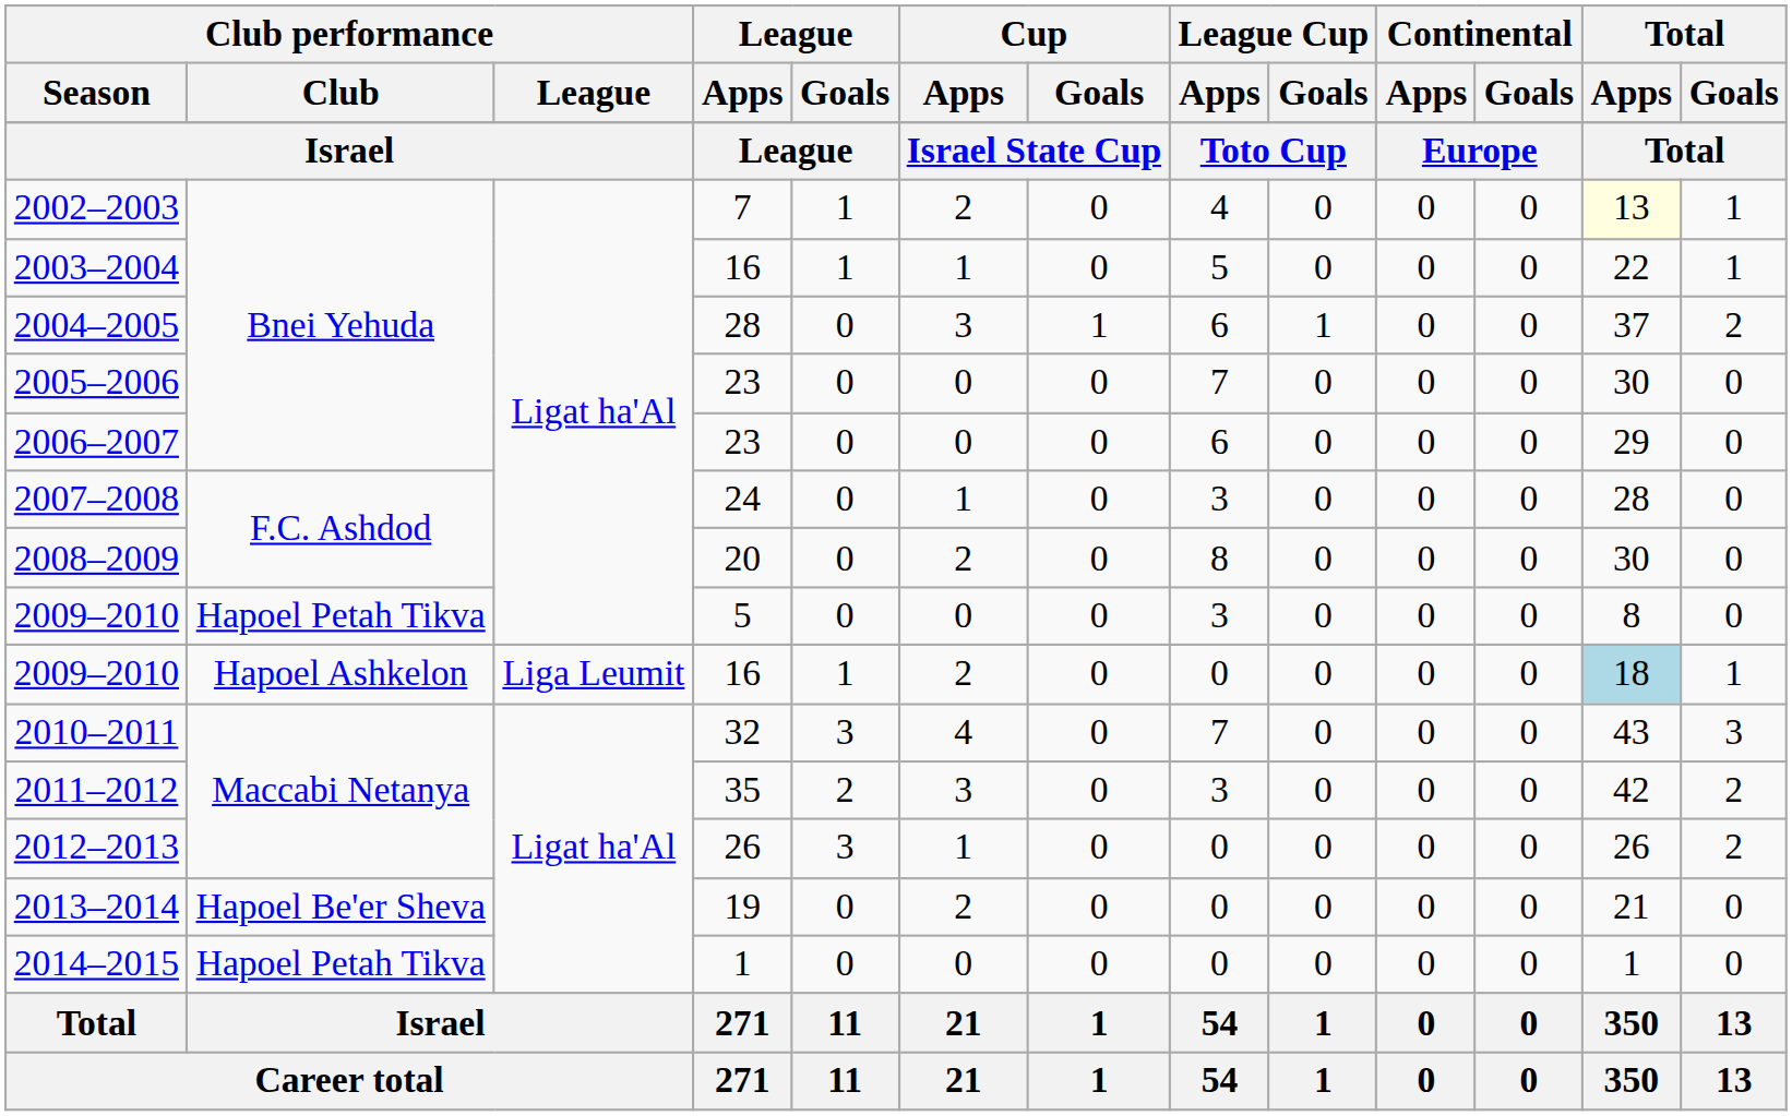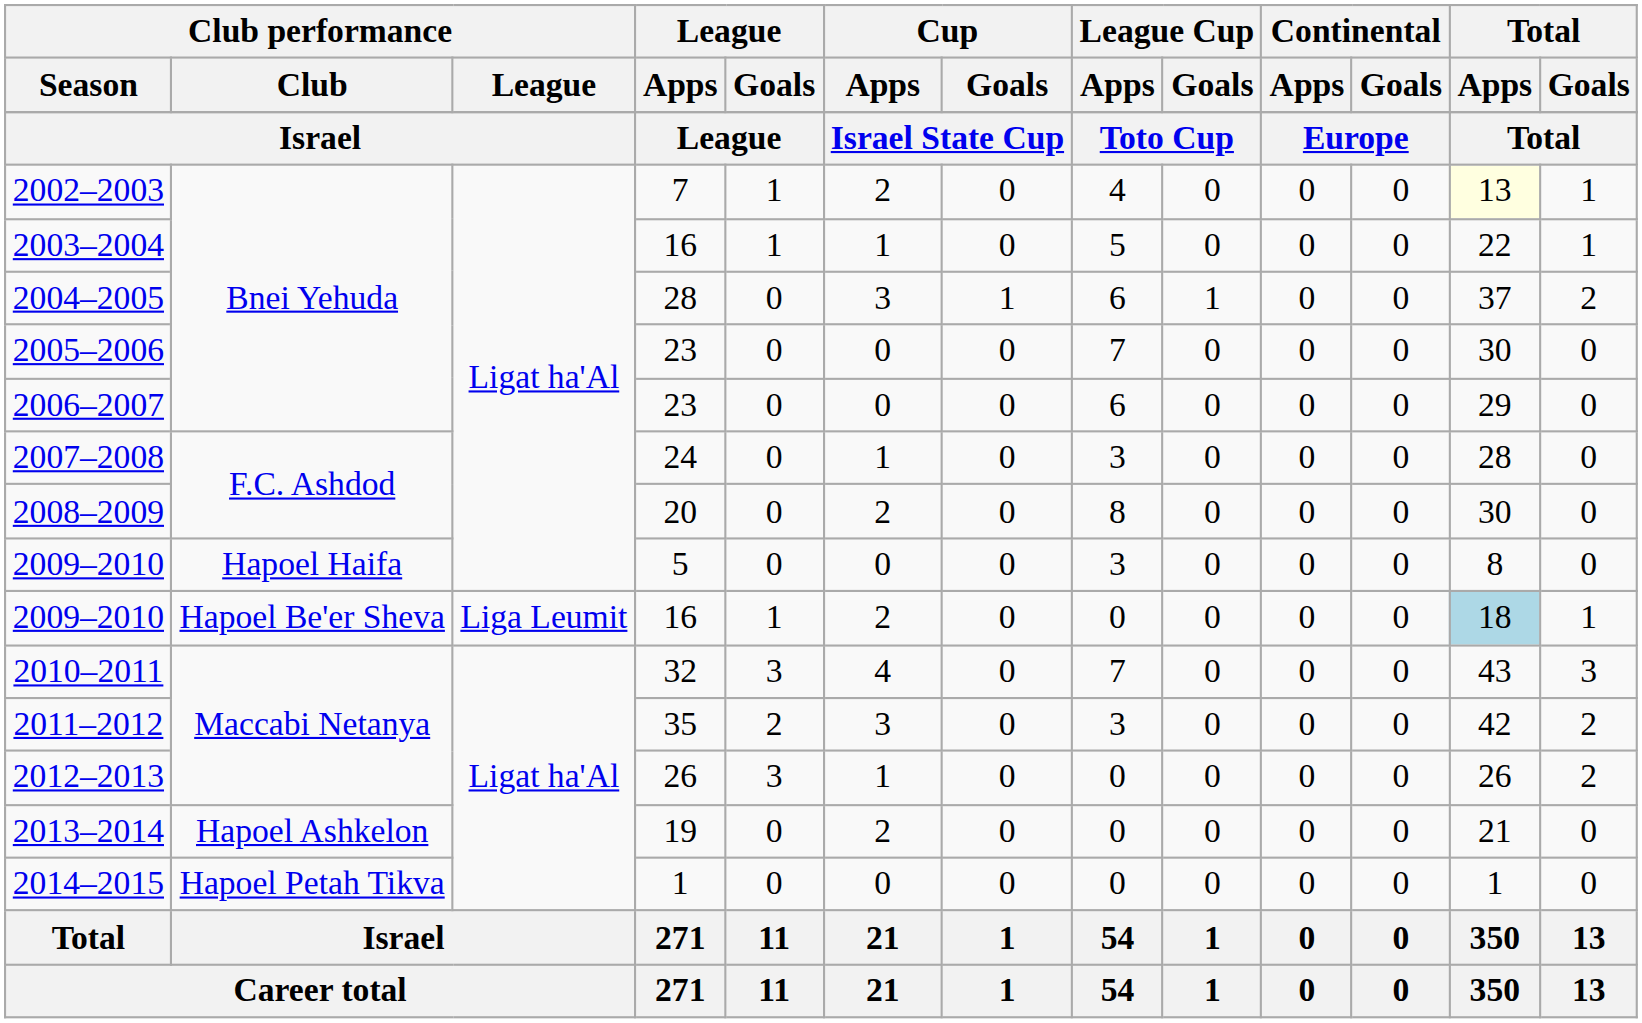2009–2010 / 5 | Club performance / Club: Hapoel Petah Tikva -> Hapoel Haifa
2009–2010 / 16 | Club performance / Club: Hapoel Ashkelon -> Hapoel Be'er Sheva
2013–2014 | Club performance / Club: Hapoel Be'er Sheva -> Hapoel Ashkelon
